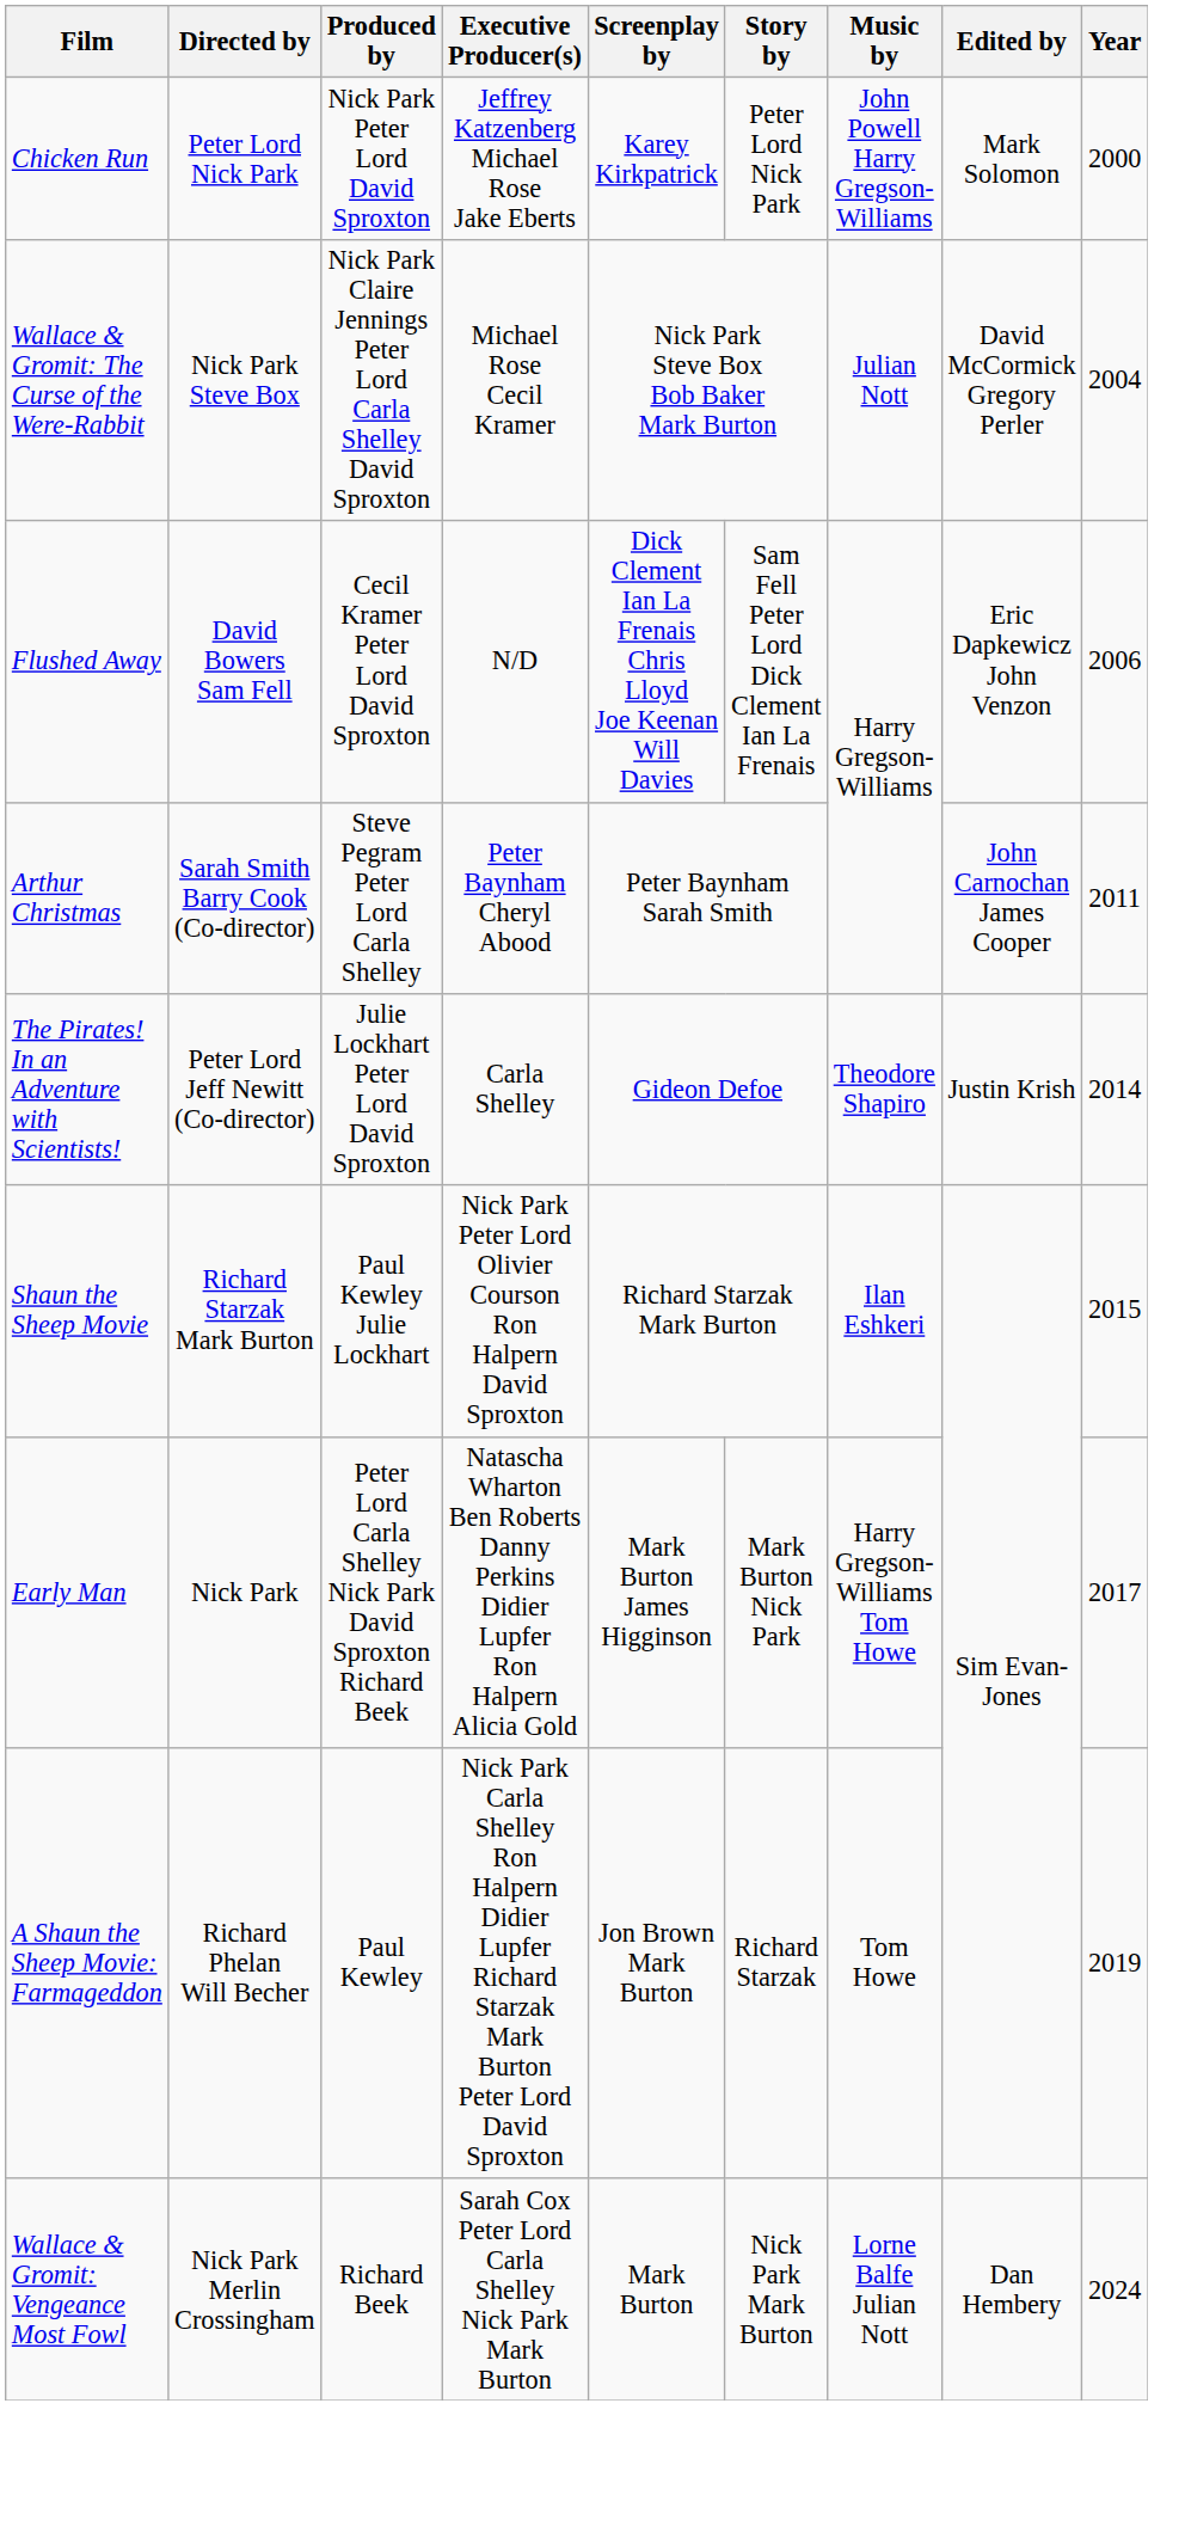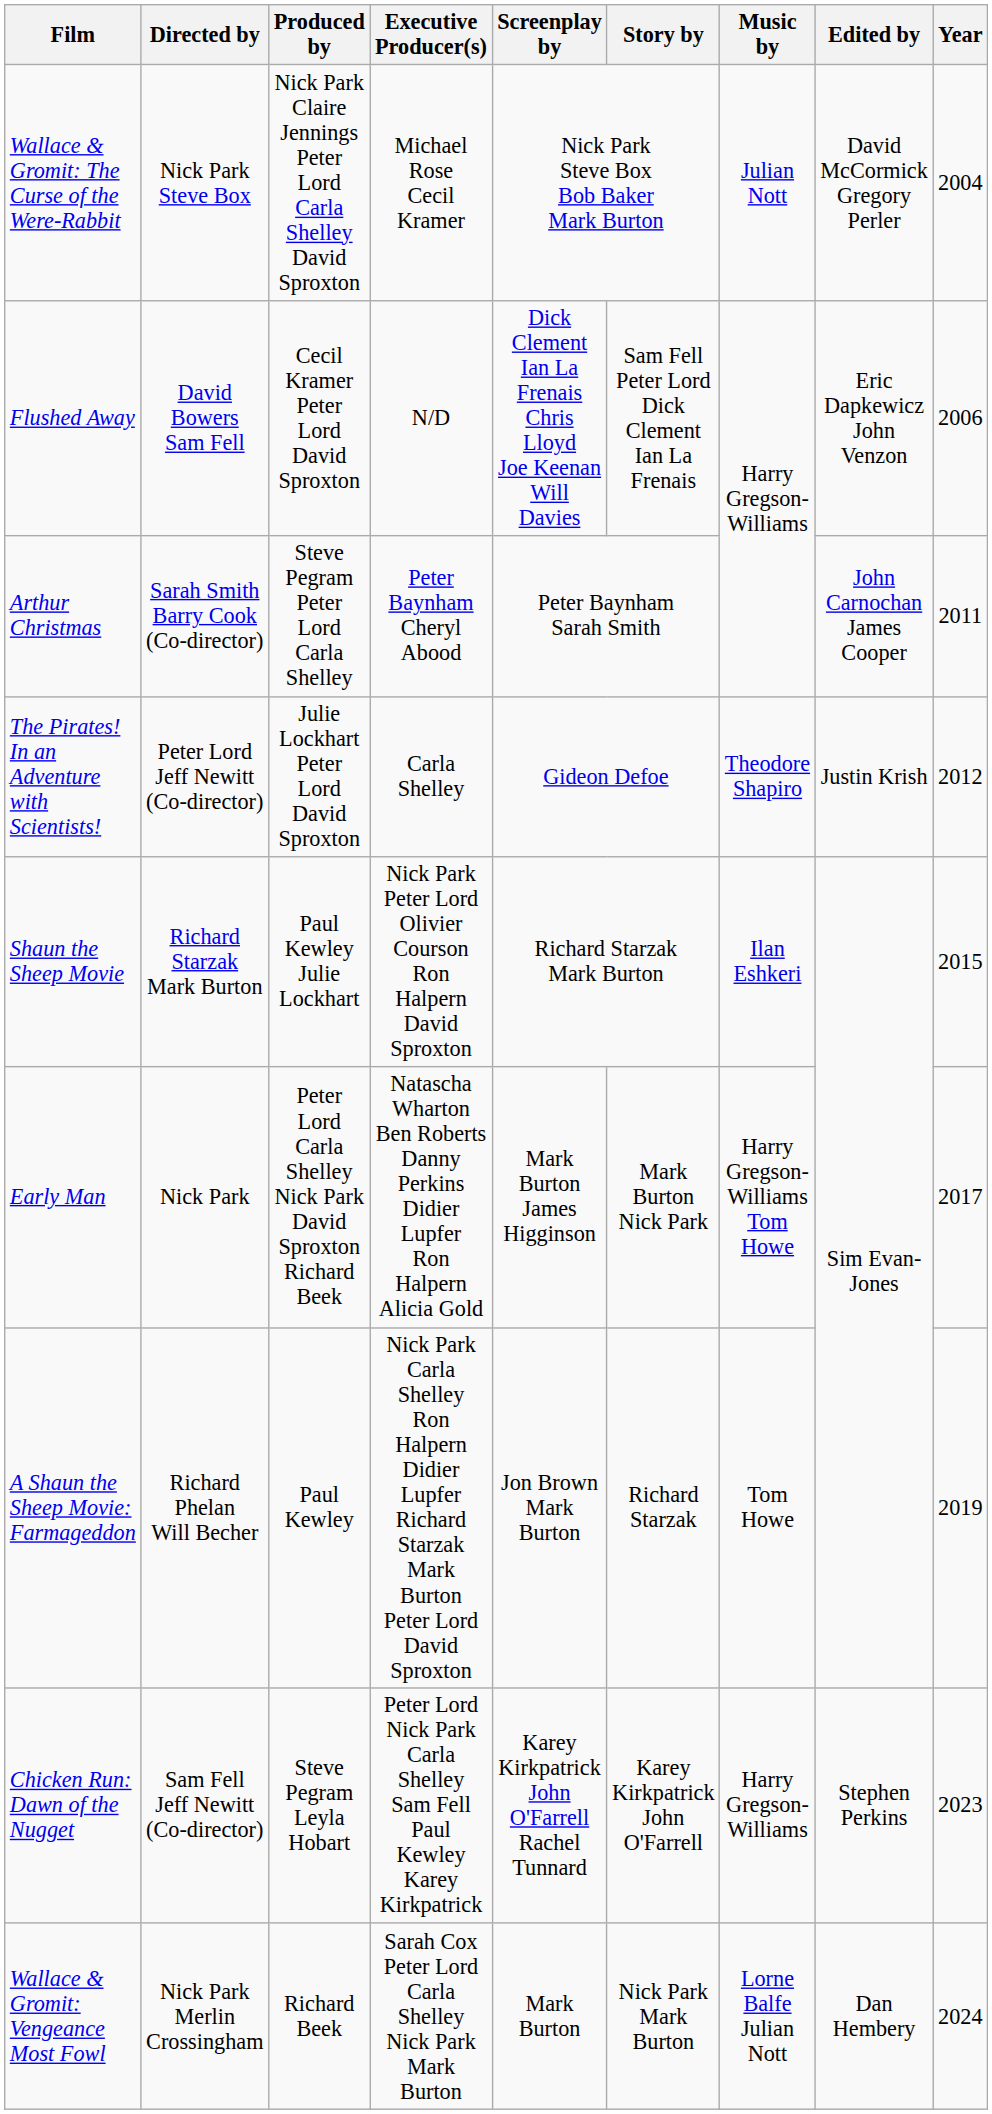- row: Chicken Run | Peter Lord Nick Park | Nick Park Peter Lord David Sproxton | Jeffrey Katzenberg Michael Rose Jake Eberts | Karey Kirkpatrick | Peter Lord Nick Park | John Powell Harry Gregson-Williams | Mark Solomon | 2000
The Pirates! In an Adventure with Scientists! | Year: 2014 -> 2012
+ row: Chicken Run: Dawn of the Nugget | Sam Fell Jeff Newitt (Co-director) | Steve Pegram Leyla Hobart | Peter Lord Nick Park Carla Shelley Sam Fell Paul Kewley Karey Kirkpatrick | Karey Kirkpatrick John O'Farrell Rachel Tunnard | Karey Kirkpatrick John O'Farrell | Harry Gregson-Williams | Stephen Perkins | 2023
